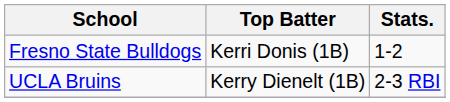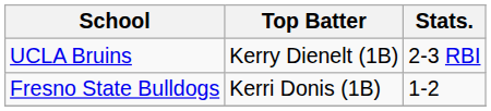rows swapped: UCLA Bruins <-> Fresno State Bulldogs
